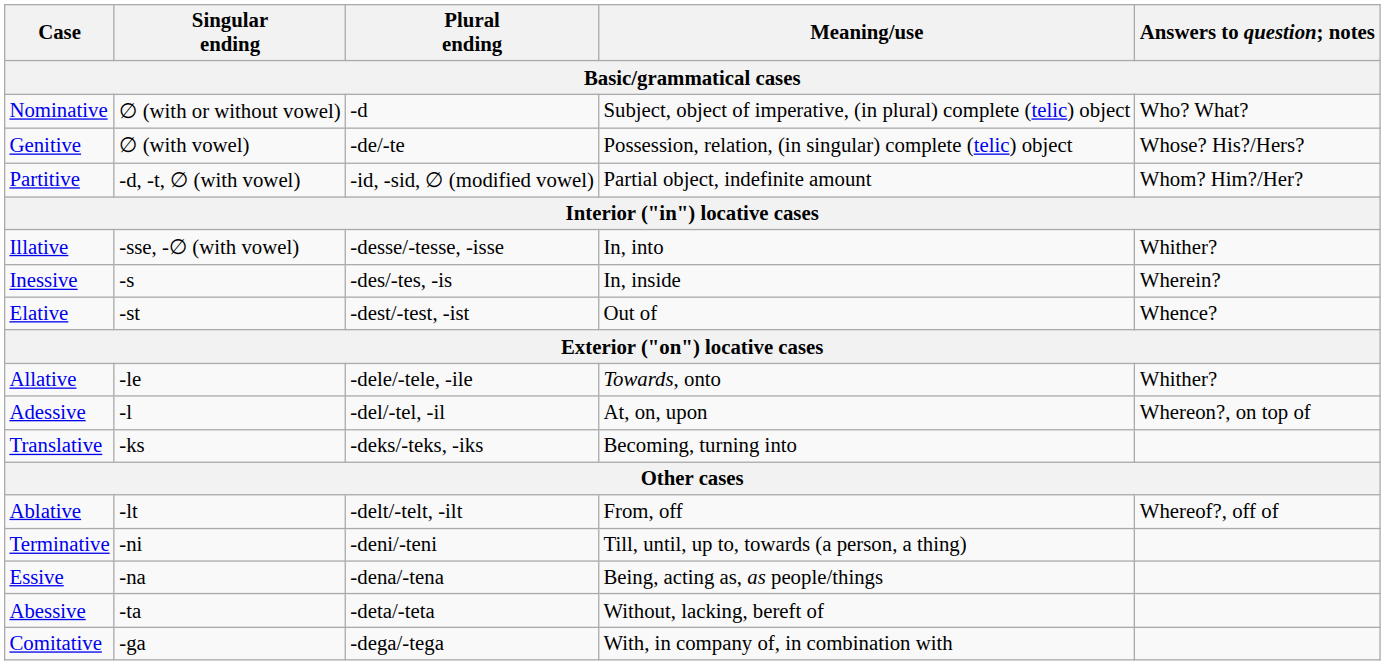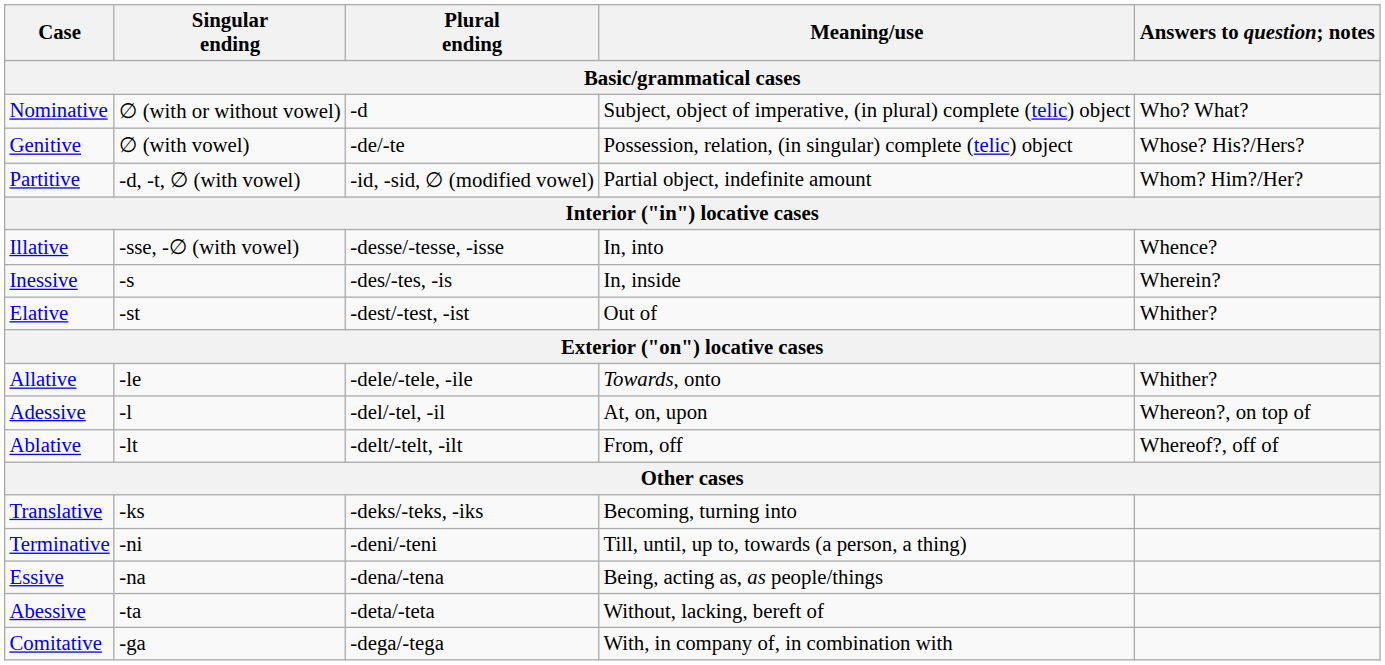Illative | Answers to question; notes: Whither? -> Whence?
Elative | Answers to question; notes: Whence? -> Whither?
rows swapped: Ablative <-> Translative
